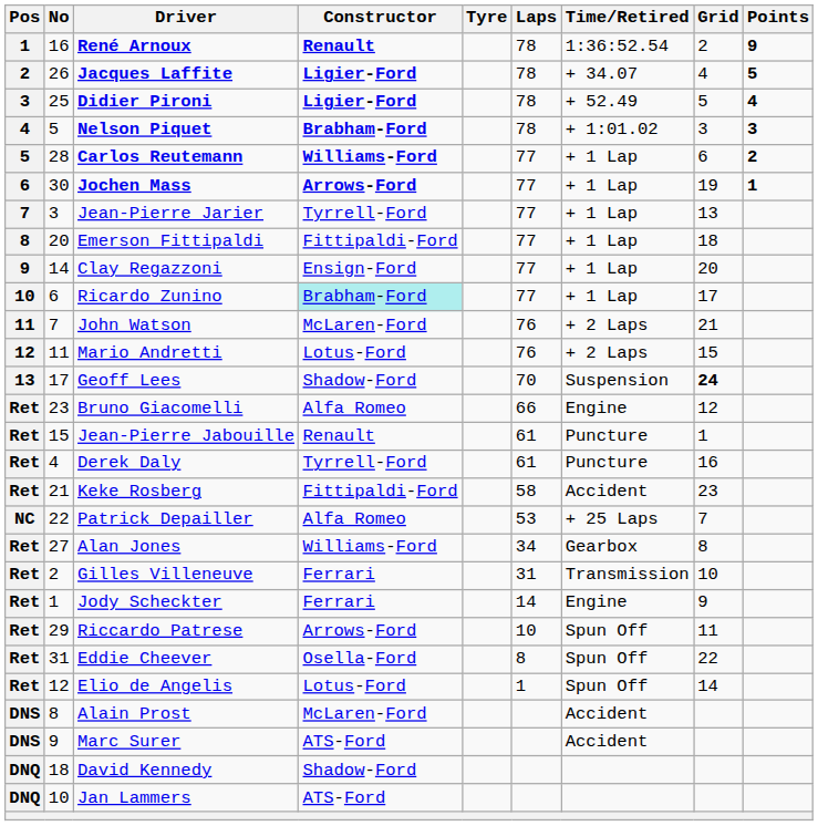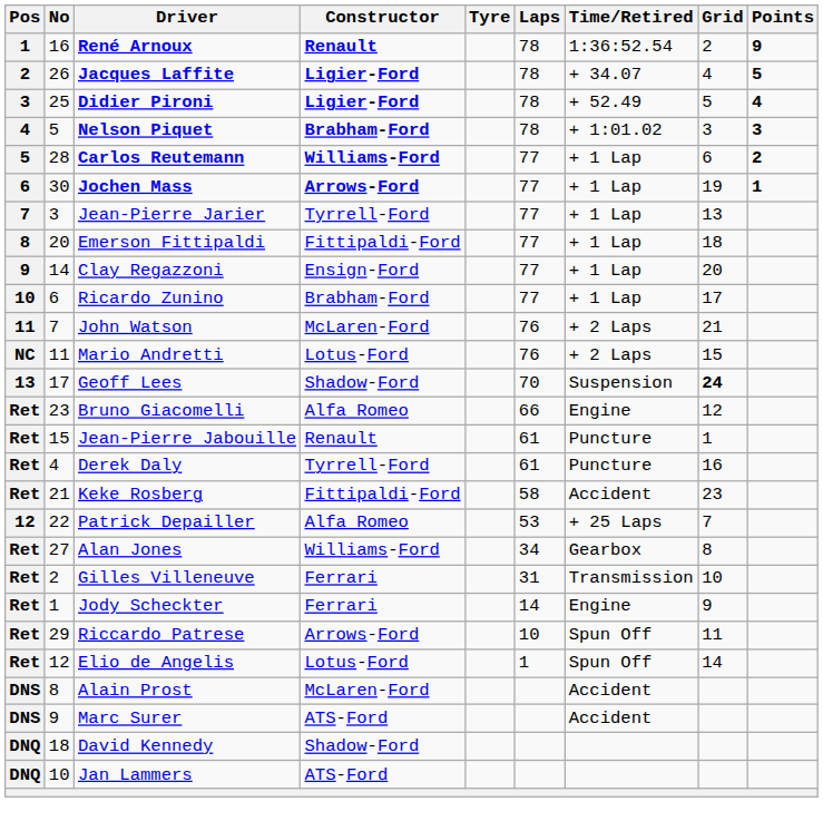Ricardo Zunino | Constructor: paleturquoise background -> no background
Mario Andretti | Pos: 12 -> NC
Patrick Depailler | Pos: NC -> 12
- row: Ret | 31 | Eddie Cheever | Osella-Ford | 8 | Spun Off | 22
